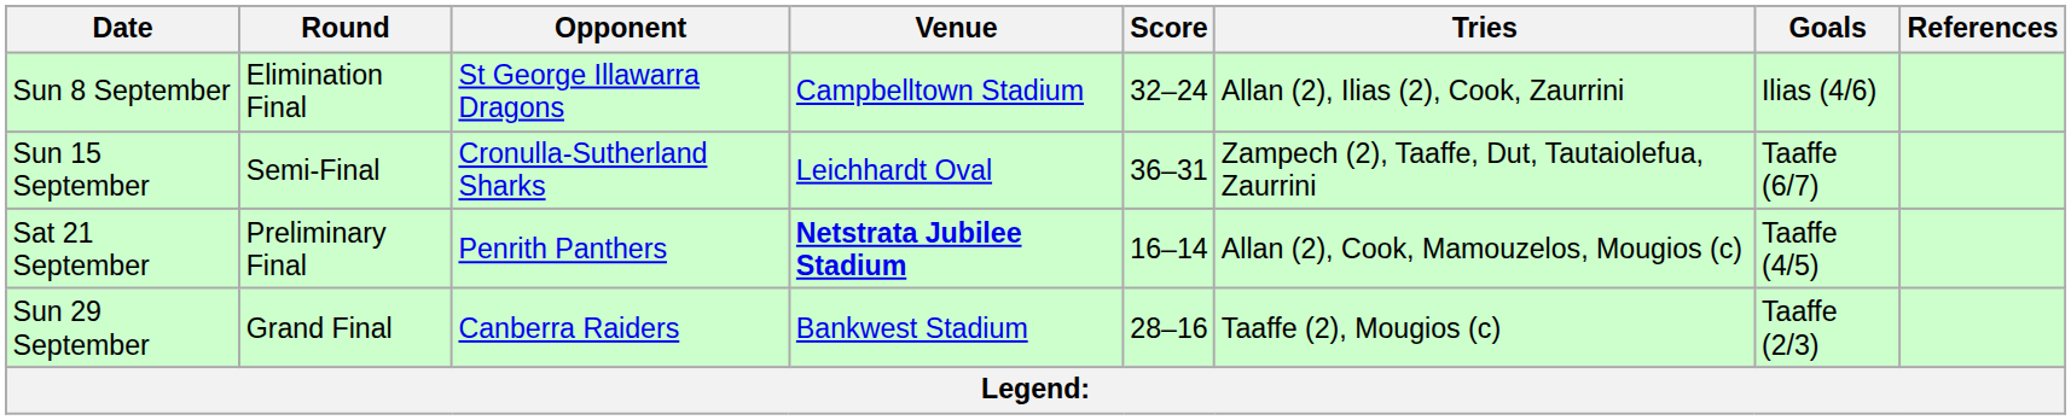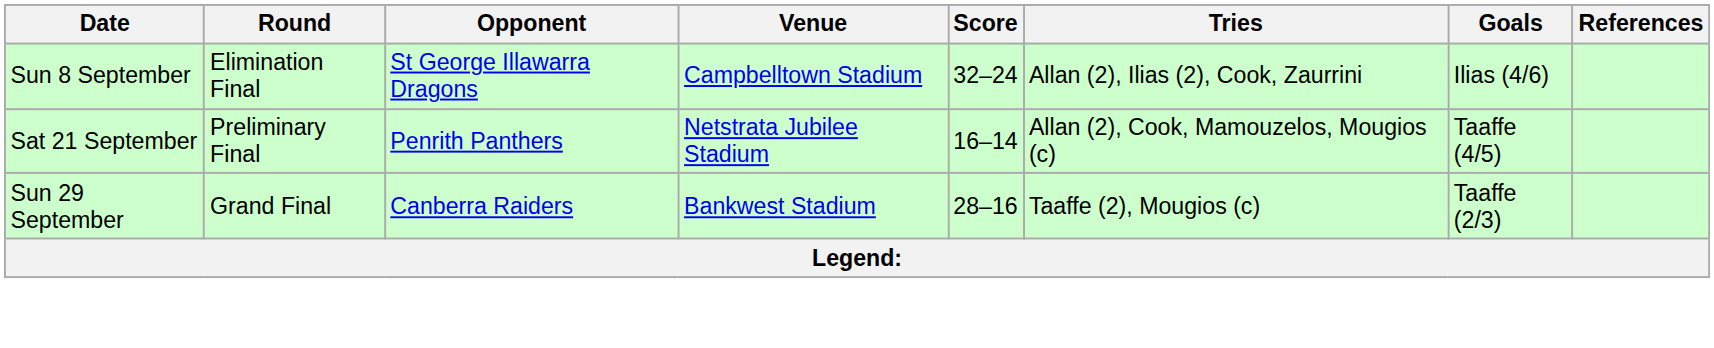- row: Sun 15 September | Semi-Final | Cronulla-Sutherland Sharks | Leichhardt Oval | 36–31 | Zampech (2), Taaffe, Dut, Tautaiolefua, Zaurrini | Taaffe (6/7)
Sat 21 September | Venue: bold -> normal
